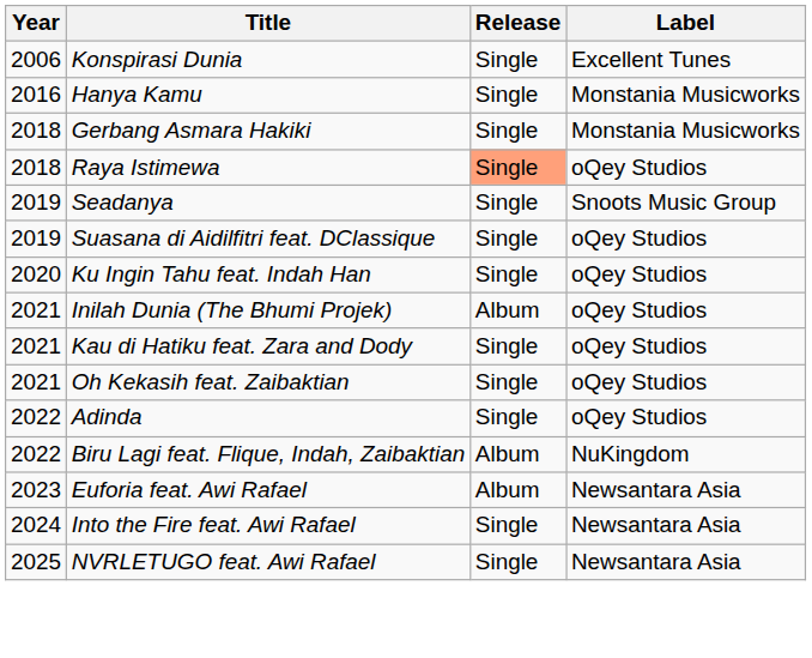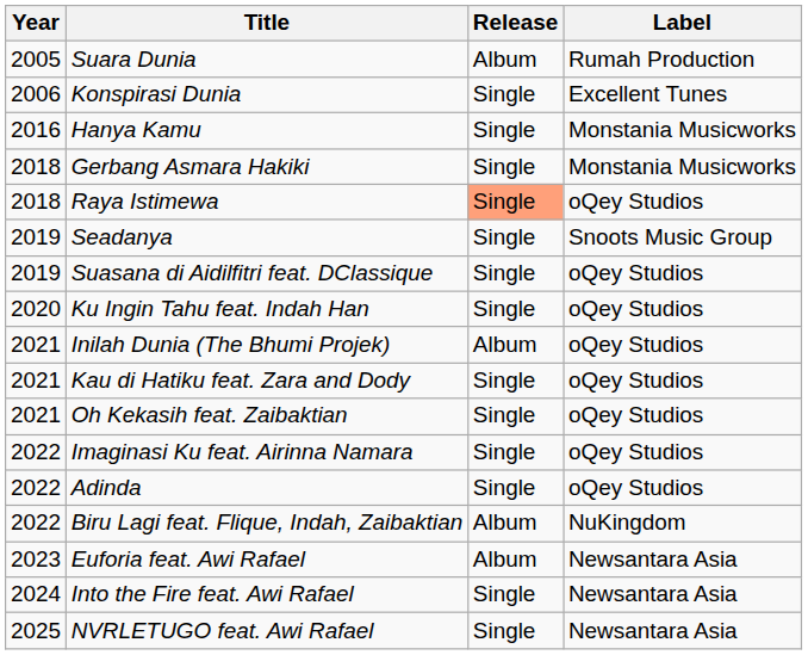+ row: 2005 | Suara Dunia | Album | Rumah Production
+ row: 2022 | Imaginasi Ku feat. Airinna Namara | Single | oQey Studios
